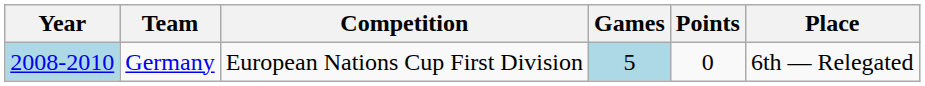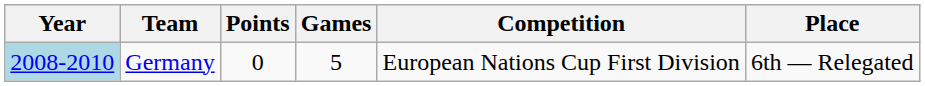columns swapped: Competition <-> Points
Germany | Games: lightblue background -> no background
